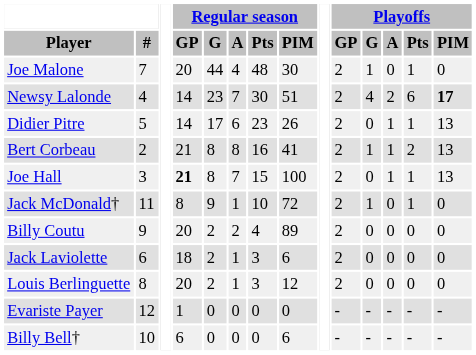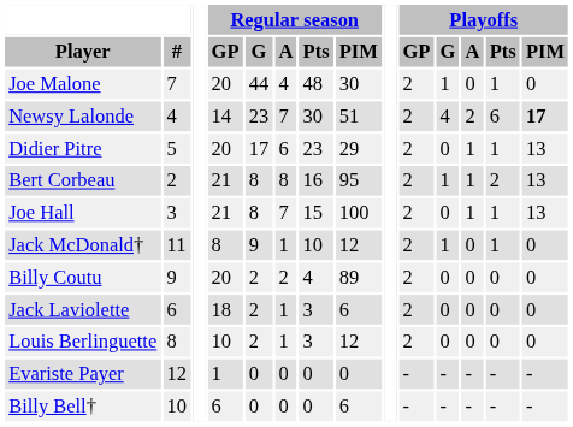Didier Pitre | Regular season / GP: 14 -> 20
Didier Pitre | Regular season / PIM: 26 -> 29
Bert Corbeau | Regular season / PIM: 41 -> 95
Joe Hall | Regular season / GP: bold -> normal
Jack McDonald† | Regular season / PIM: 72 -> 12
Louis Berlinguette | Regular season / GP: 20 -> 10
